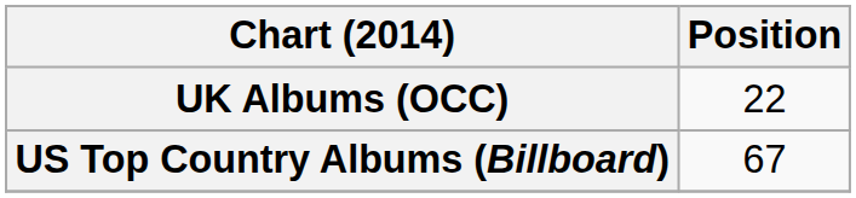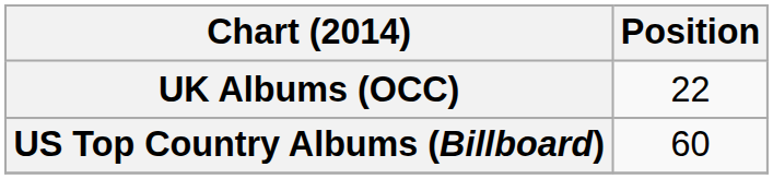US Top Country Albums (Billboard) | Position: 67 -> 60
